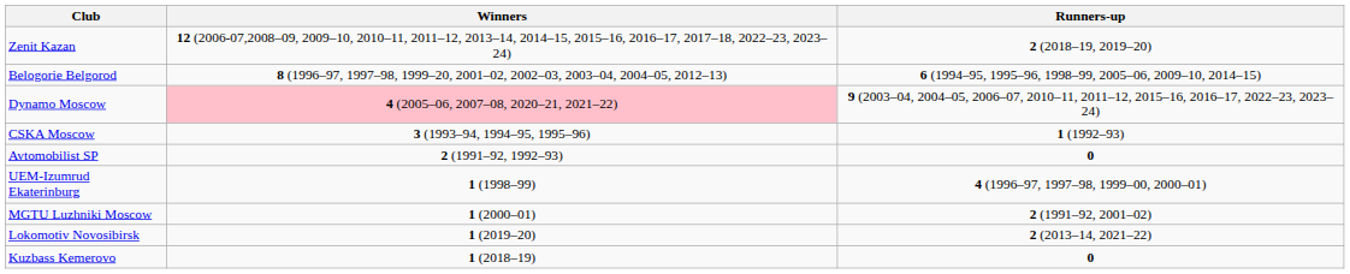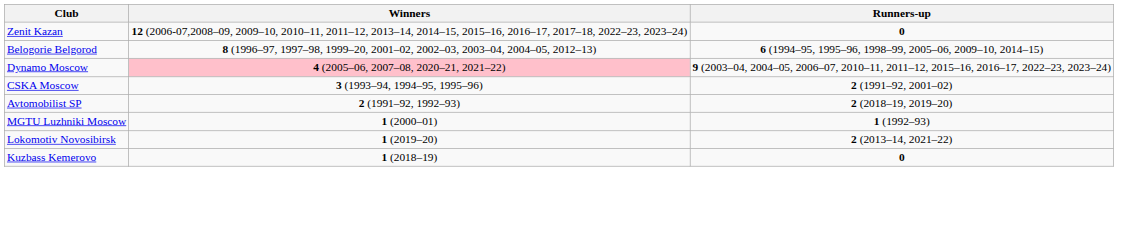Zenit Kazan | Runners-up: 2 (2018–19, 2019–20) -> 0
CSKA Moscow | Runners-up: 1 (1992–93) -> 2 (1991–92, 2001–02)
Avtomobilist SP | Runners-up: 0 -> 2 (2018–19, 2019–20)
- row: UEM-Izumrud Ekaterinburg | 1 (1998–99) | 4 (1996–97, 1997–98, 1999–00, 2000–01)
MGTU Luzhniki Moscow | Runners-up: 2 (1991–92, 2001–02) -> 1 (1992–93)
